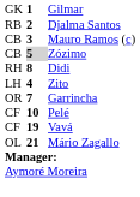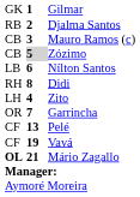+ row: LB | 6 | Nílton Santos
Pelé | column 2: 10 -> 13
Mário Zagallo | column 1: normal -> bold
